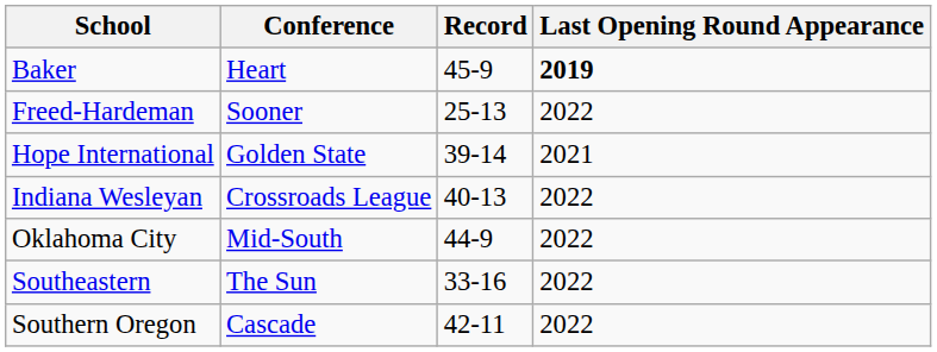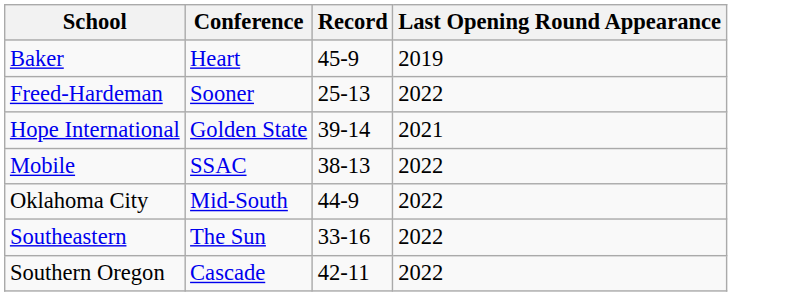Baker | Last Opening Round Appearance: bold -> normal
- row: Indiana Wesleyan | Crossroads League | 40-13 | 2022
+ row: Mobile | SSAC | 38-13 | 2022
